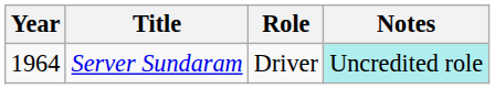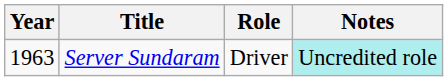Server Sundaram | Year: 1964 -> 1963
